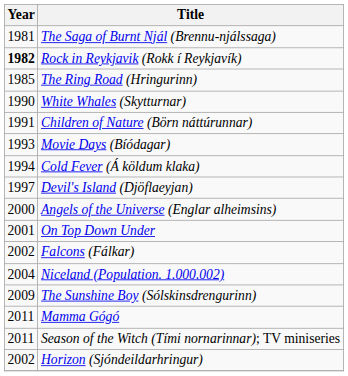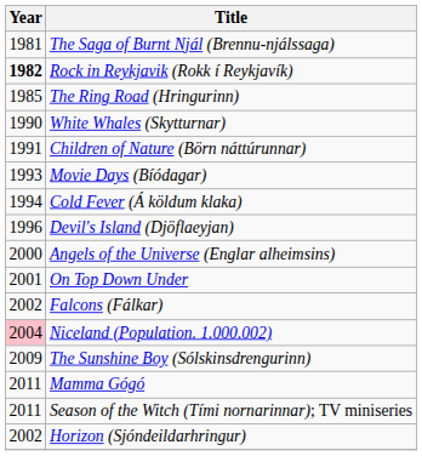Devil's Island (Djöflaeyjan) | Year: 1997 -> 1996
Niceland (Population. 1.000.002) | Year: no background -> pink background
